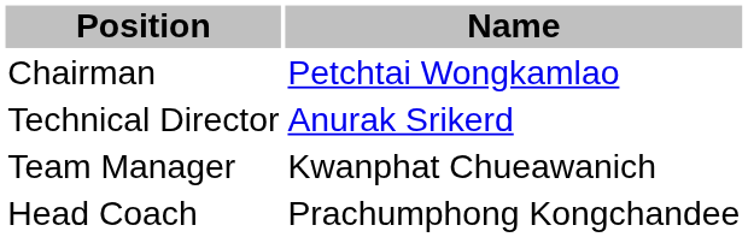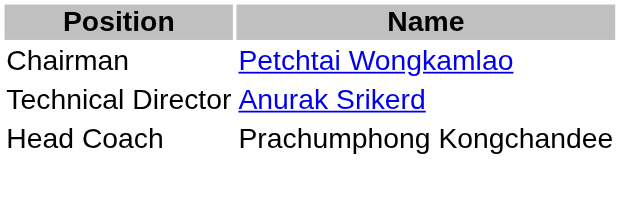- row: Team Manager | Kwanphat Chueawanich
